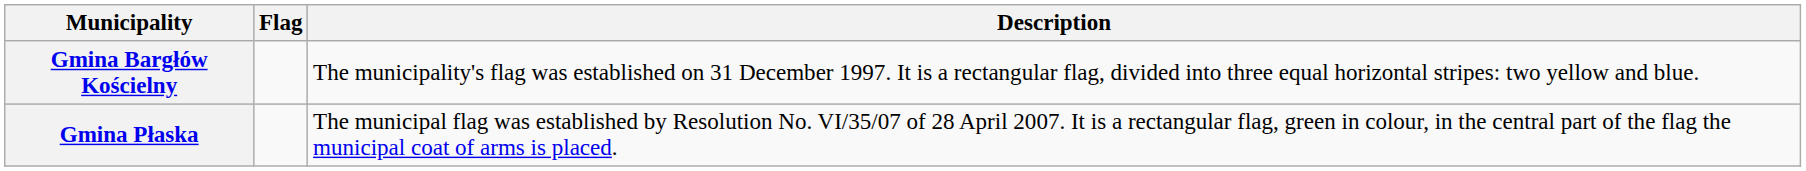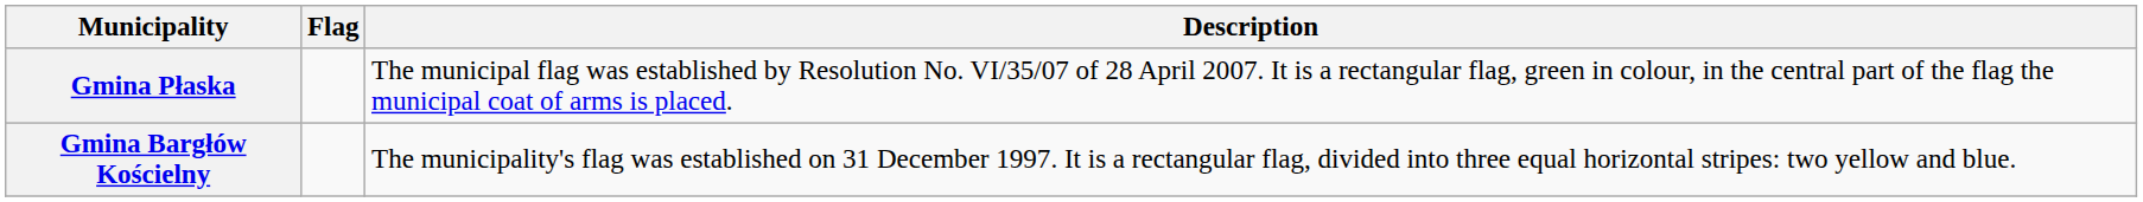rows swapped: Gmina Bargłów Kościelny <-> Gmina Płaska
